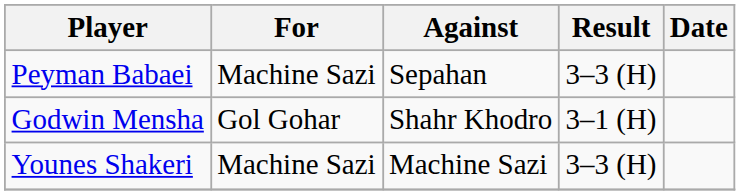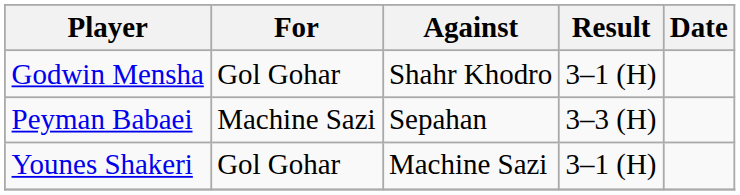rows swapped: Godwin Mensha <-> Peyman Babaei
Younes Shakeri | For: Machine Sazi -> Gol Gohar
Younes Shakeri | Result: 3–3 (H) -> 3–1 (H)
